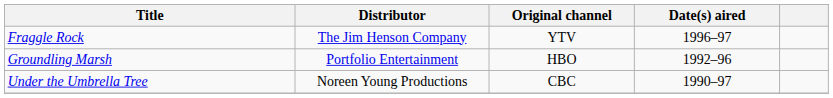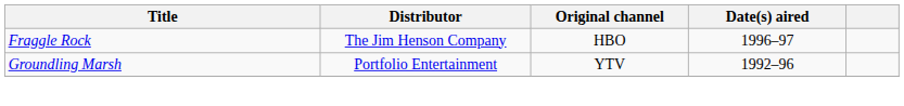Fraggle Rock | Original channel: YTV -> HBO
Groundling Marsh | Original channel: HBO -> YTV
- row: Under the Umbrella Tree | Noreen Young Productions | CBC | 1990–97
